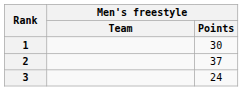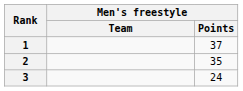1 | Men's freestyle / Points: 30 -> 37
2 | Men's freestyle / Points: 37 -> 35
